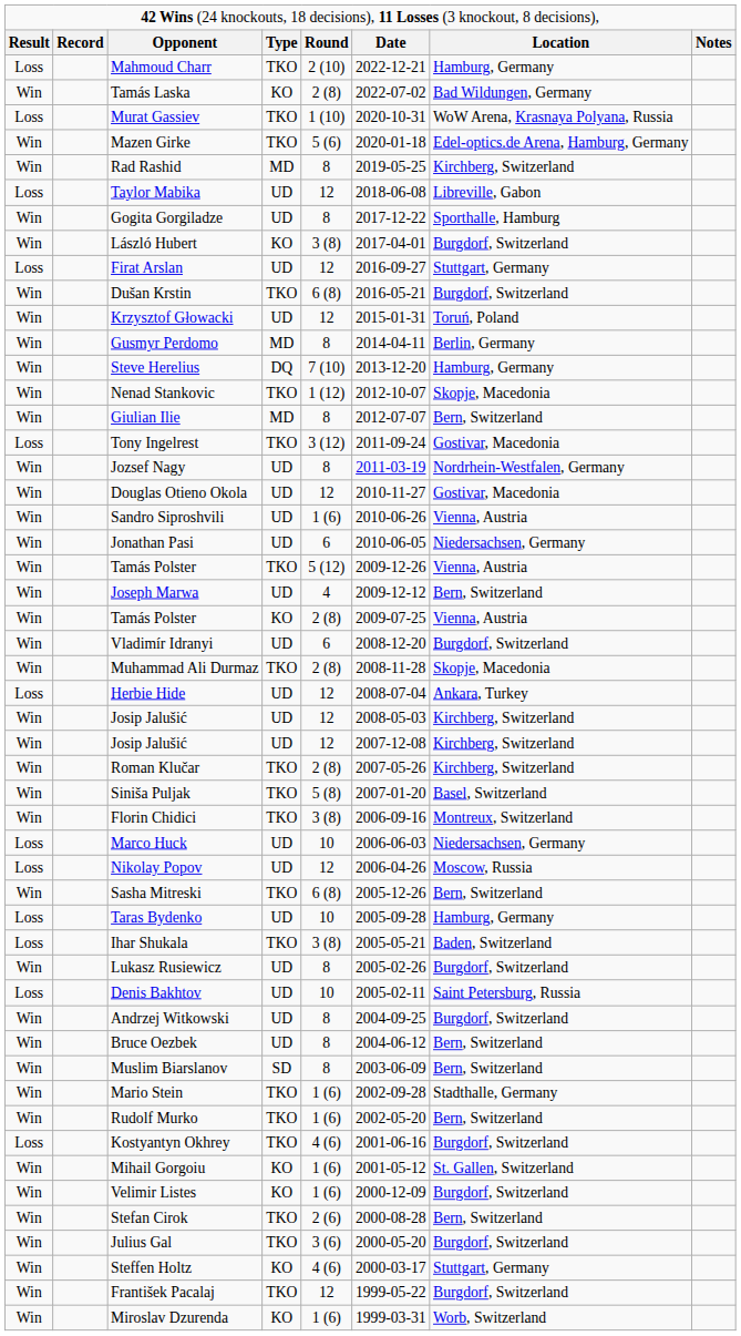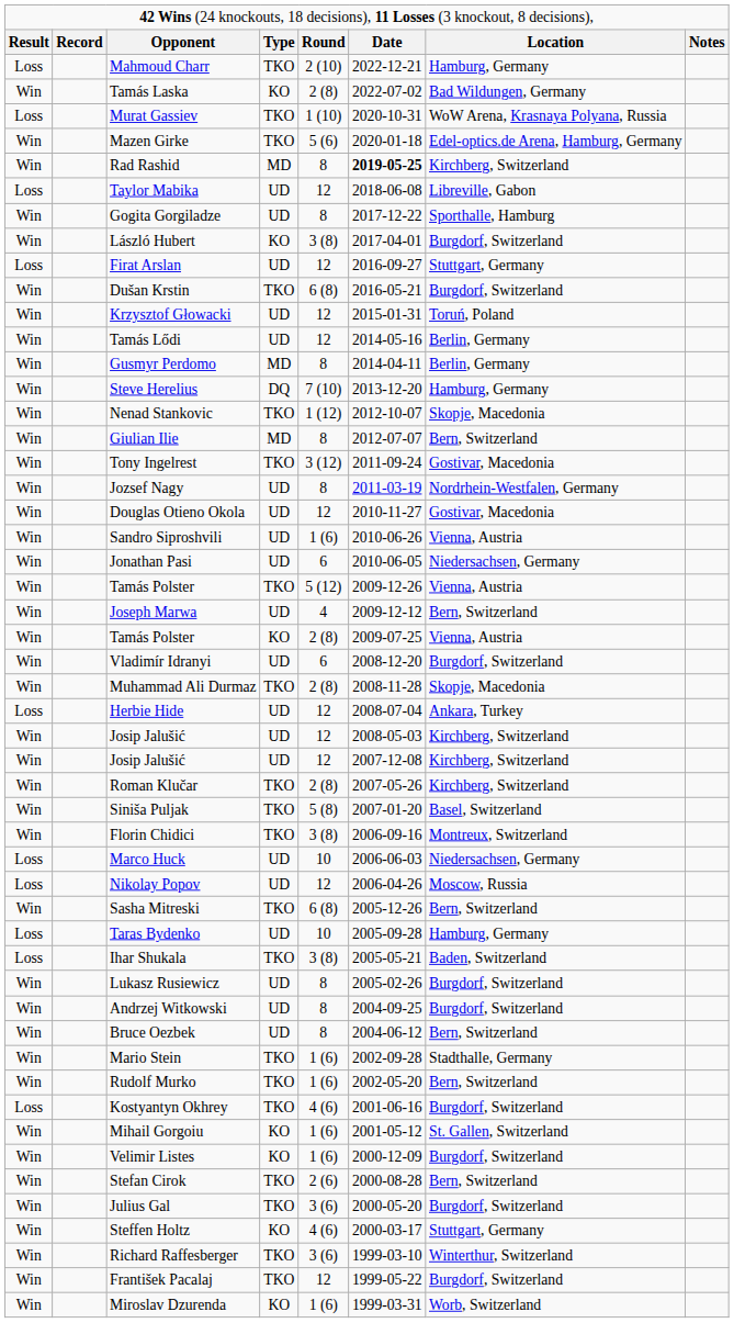Rad Rashid | column 6: normal -> bold
+ row: Win | Tamás Lődi | UD | 12 | 2014-05-16 | Berlin, Germany
Tony Ingelrest | column 1: Loss -> Win
- row: Loss | Denis Bakhtov | UD | 10 | 2005-02-11 | Saint Petersburg, Russia
- row: Win | Muslim Biarslanov | SD | 8 | 2003-06-09 | Bern, Switzerland
+ row: Win | Richard Raffesberger | TKO | 3 (6) | 1999-03-10 | Winterthur, Switzerland
